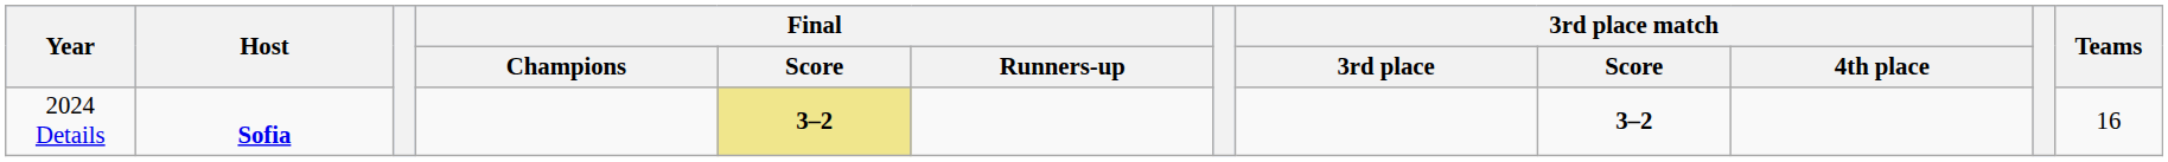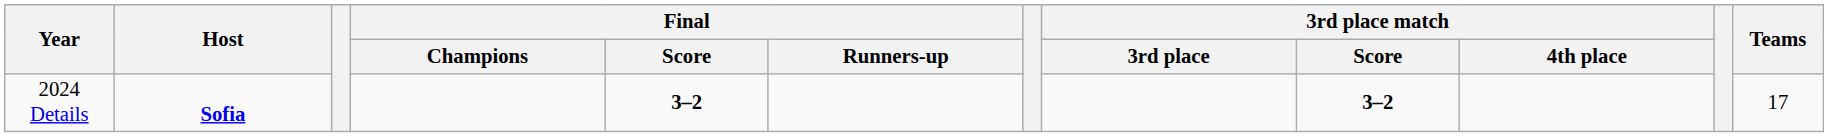2024 Details | Final / Score: khaki background -> no background
2024 Details | Teams: 16 -> 17
